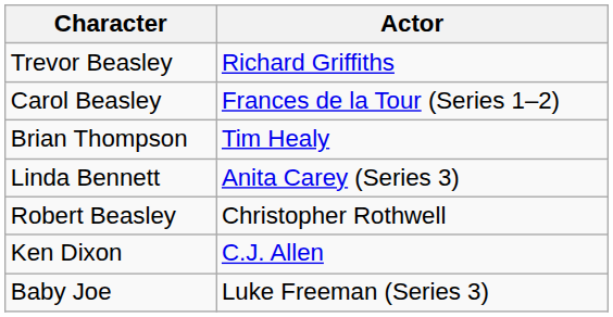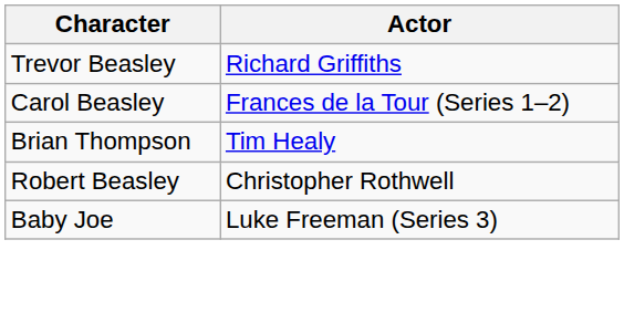- row: Linda Bennett | Anita Carey (Series 3)
- row: Ken Dixon | C.J. Allen
